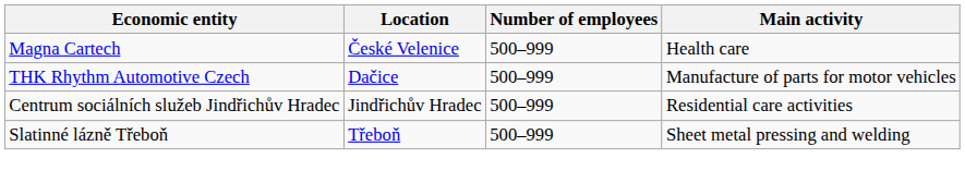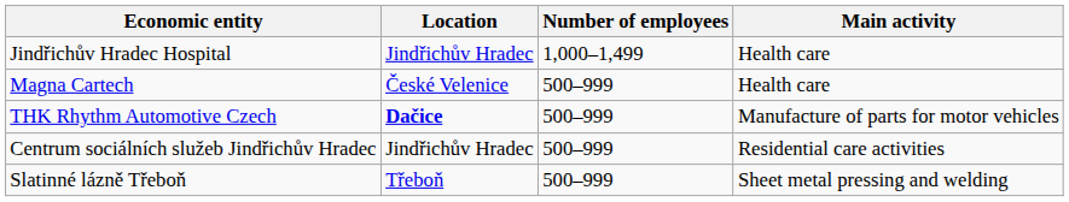+ row: Jindřichův Hradec Hospital | Jindřichův Hradec | 1,000–1,499 | Health care
THK Rhythm Automotive Czech | Location: normal -> bold
